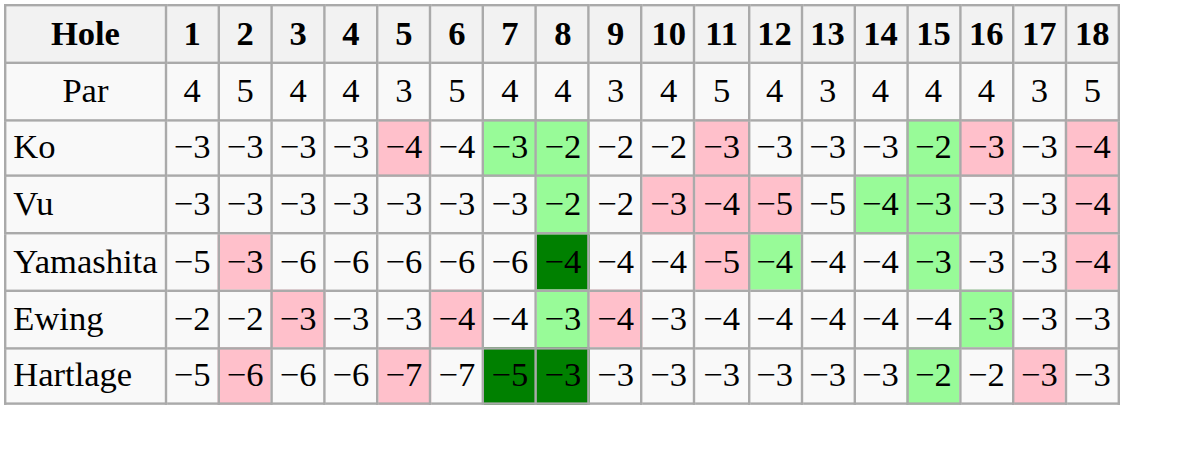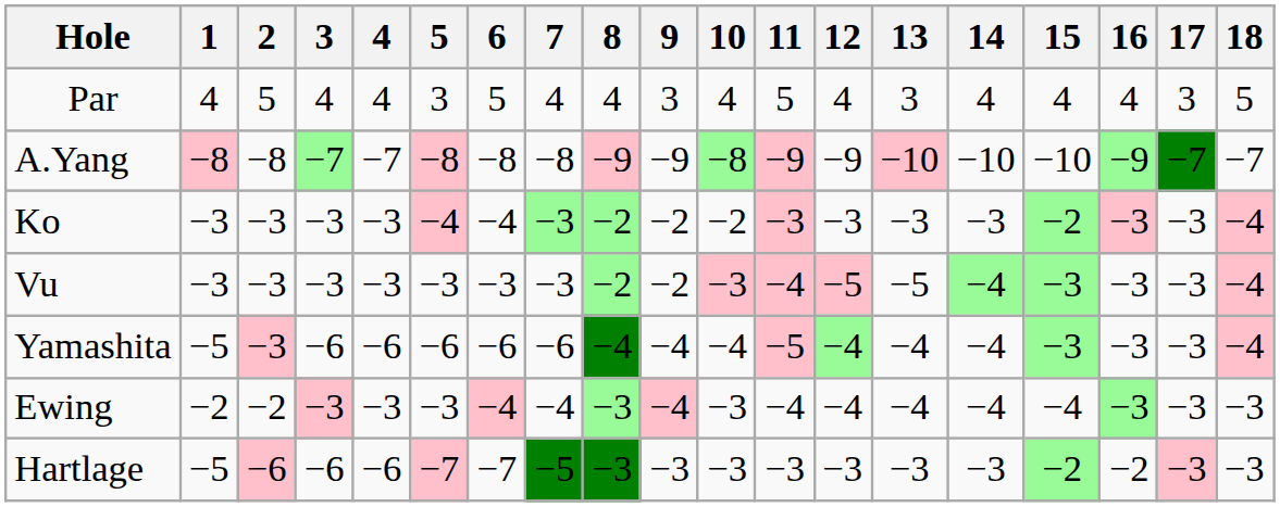+ row: A.Yang | −8 | −8 | −7 | −7 | −8 | −8 | −8 | −9 | −9 | −8 | −9 | −9 | −10 | −10 | −10 | −9 | −7 | −7
